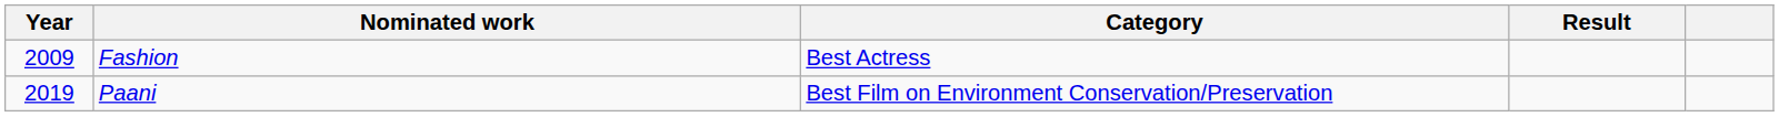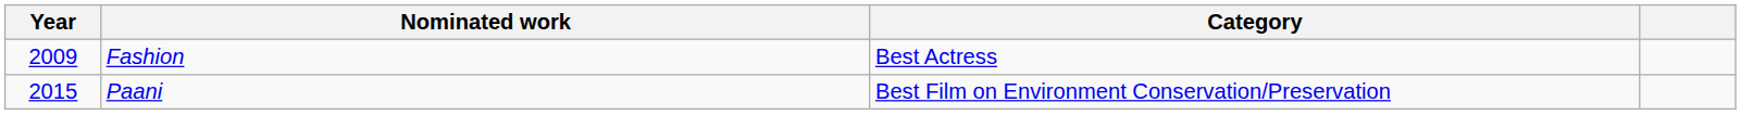- column: Result
Paani | Year: 2019 -> 2015
